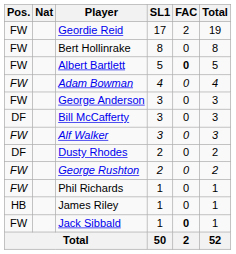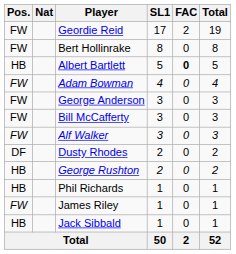Albert Bartlett | Pos.: FW -> HB
Bill McCafferty | Pos.: DF -> FW
George Rushton | Pos.: FW -> HB
Phil Richards | Pos.: FW -> HB
James Riley | Pos.: HB -> FW
Jack Sibbald | Pos.: FW -> HB
Jack Sibbald | FAC: bold -> normal
